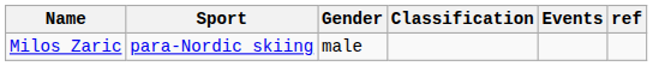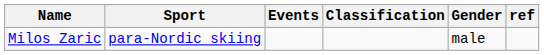columns swapped: Gender <-> Events
